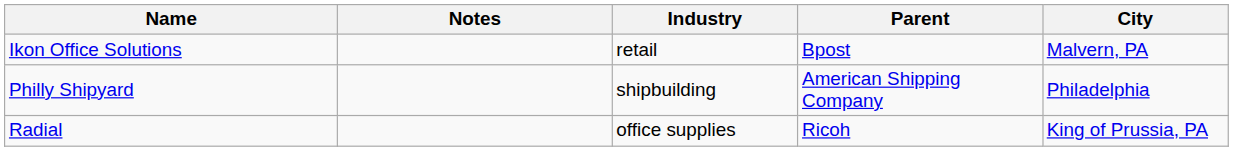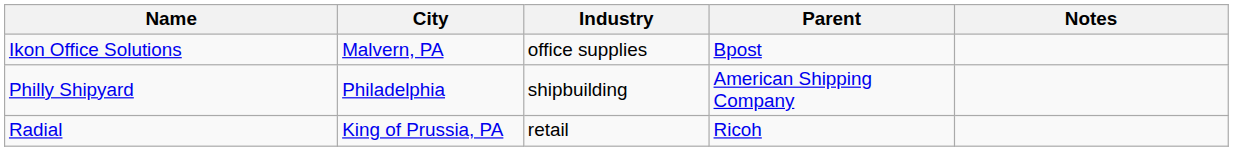columns swapped: City <-> Notes
Ikon Office Solutions | Industry: retail -> office supplies
Radial | Industry: office supplies -> retail
